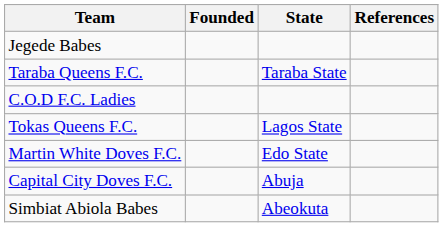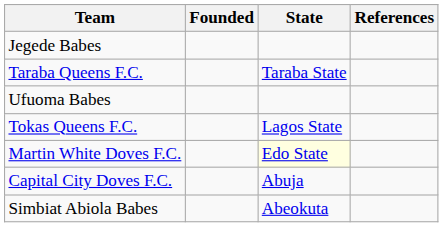+ row: Ufuoma Babes
- row: C.O.D F.C. Ladies
Martin White Doves F.C. | State: no background -> lightyellow background
